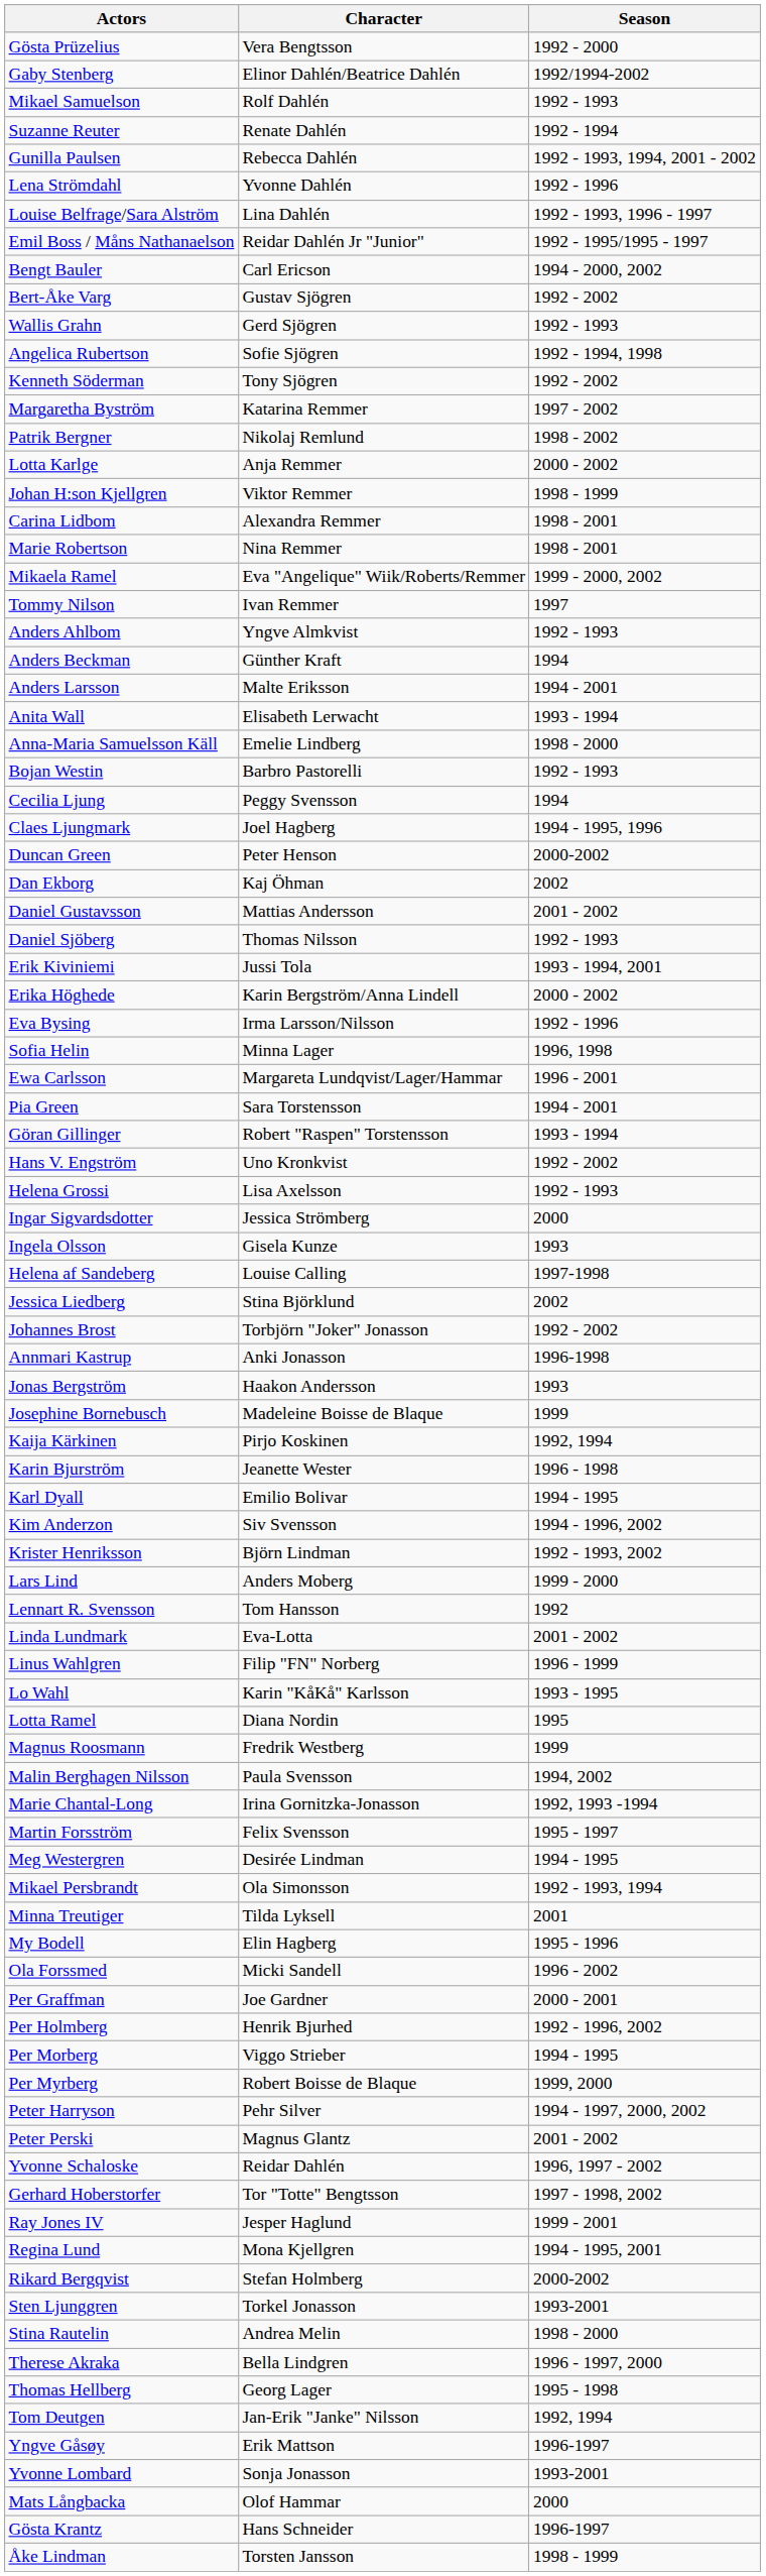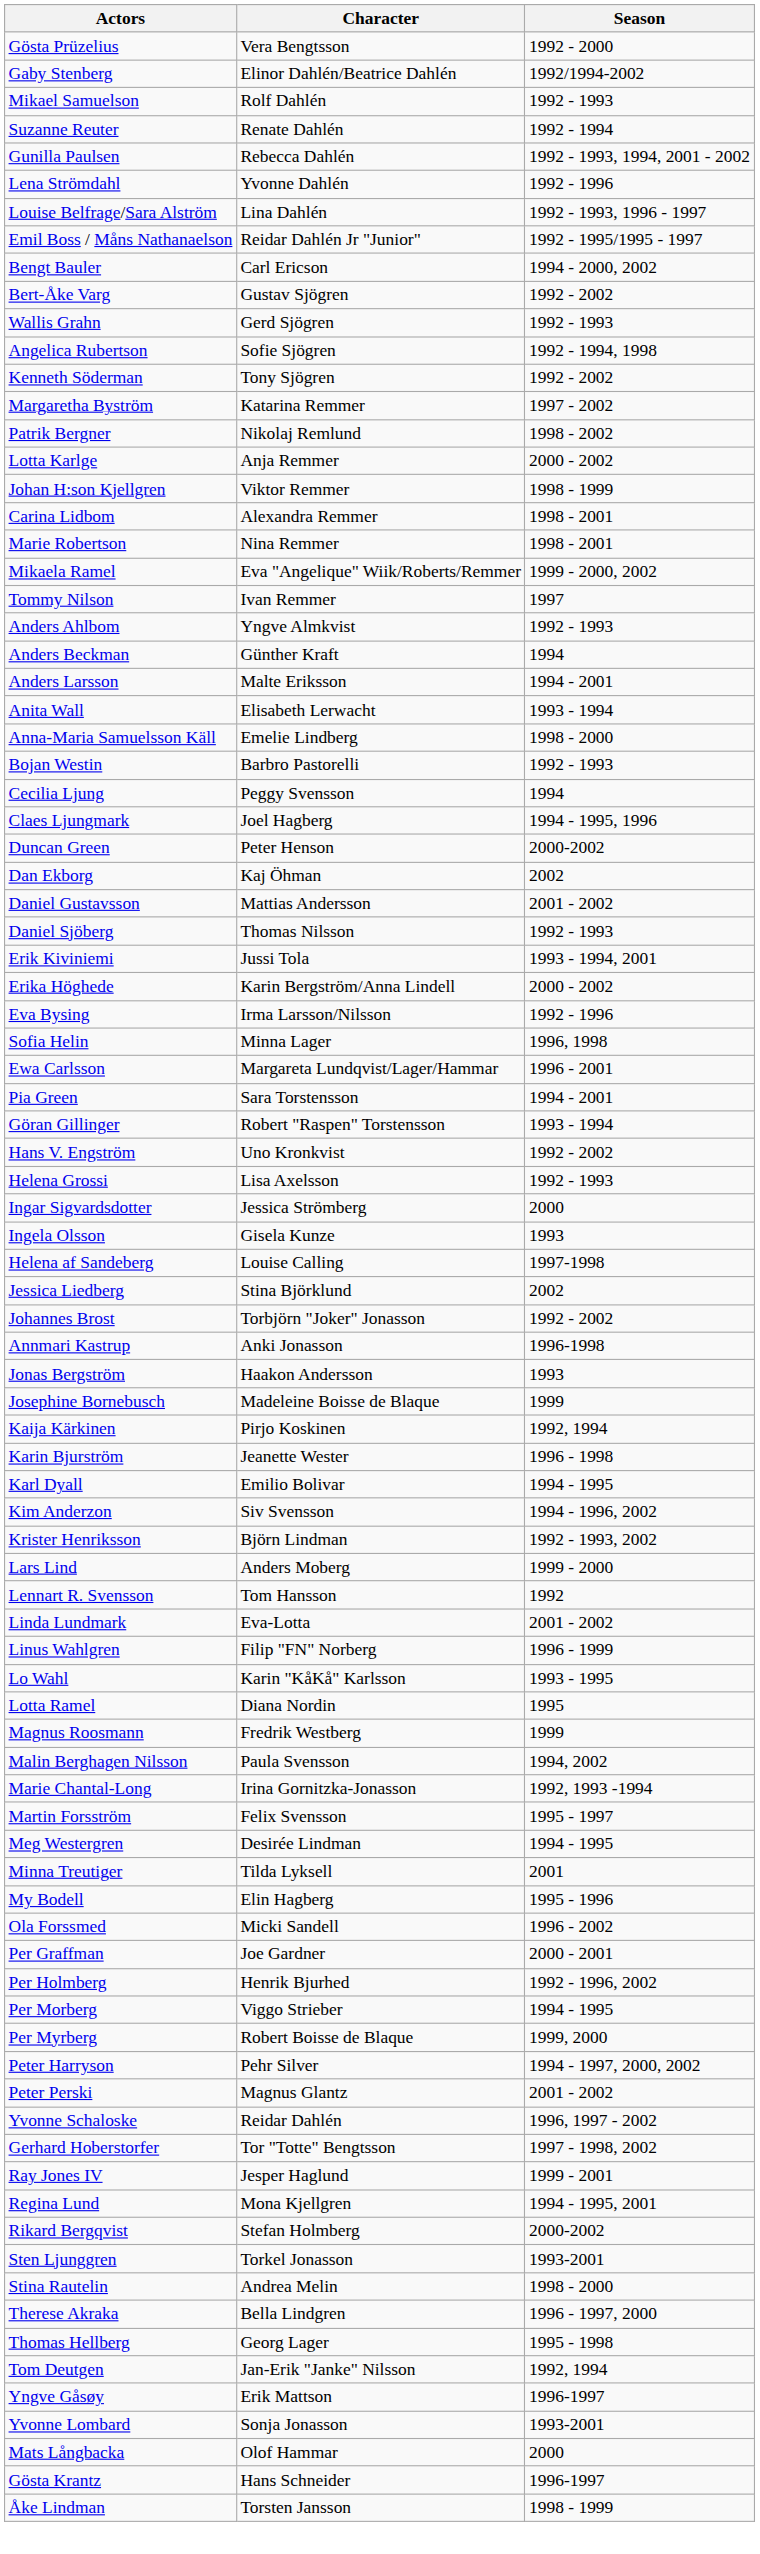- row: Mikael Persbrandt | Ola Simonsson | 1992 - 1993, 1994
